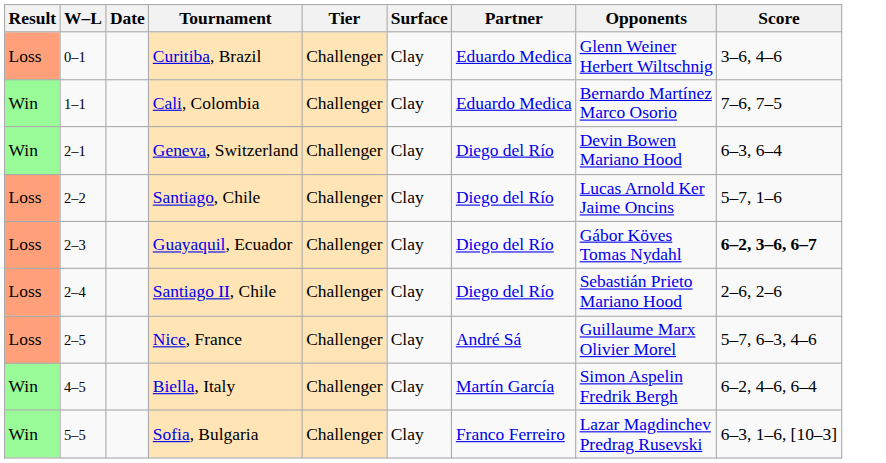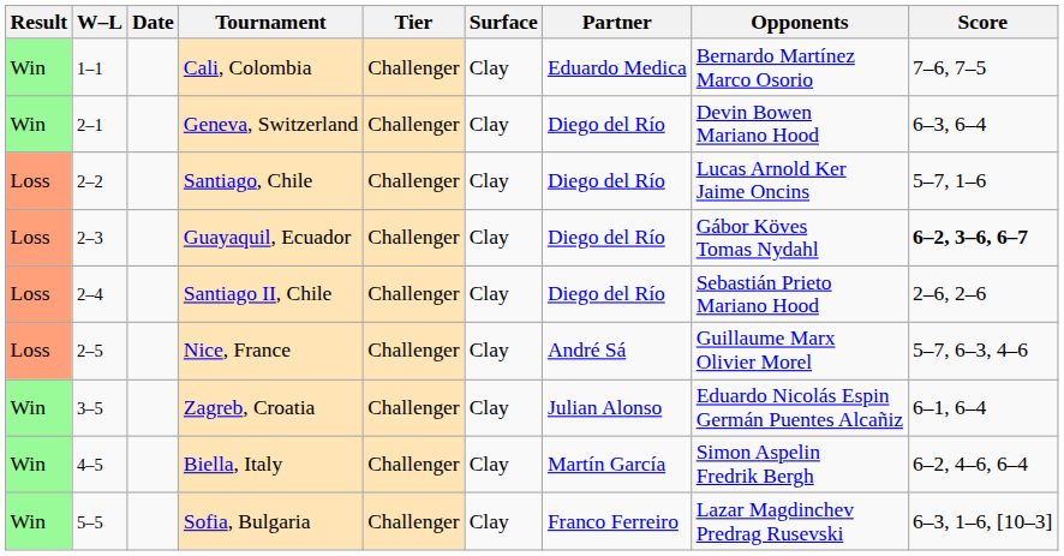- row: Loss | 0–1 | Curitiba, Brazil | Challenger | Clay | Eduardo Medica | Glenn Weiner Herbert Wiltschnig | 3–6, 4–6
+ row: Win | 3–5 | Zagreb, Croatia | Challenger | Clay | Julian Alonso | Eduardo Nicolás Espin Germán Puentes Alcañiz | 6–1, 6–4
